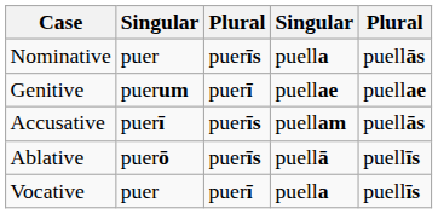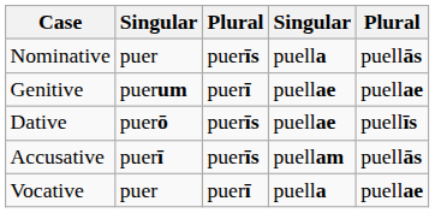+ row: Dative | puerō | puerīs | puellae | puellīs
- row: Ablative | puerō | puerīs | puellā | puellīs
Vocative | column 5: puellīs -> puellae
